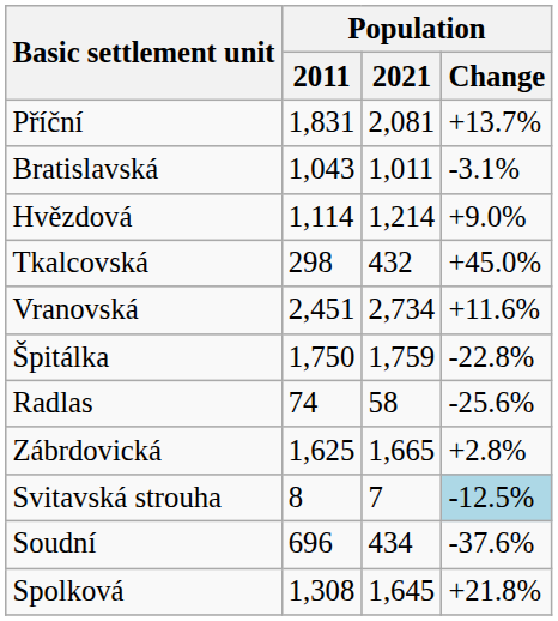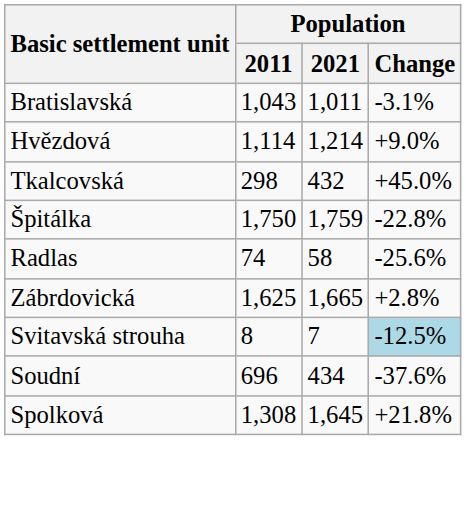- row: Příční | 1,831 | 2,081 | +13.7%
- row: Vranovská | 2,451 | 2,734 | +11.6%
